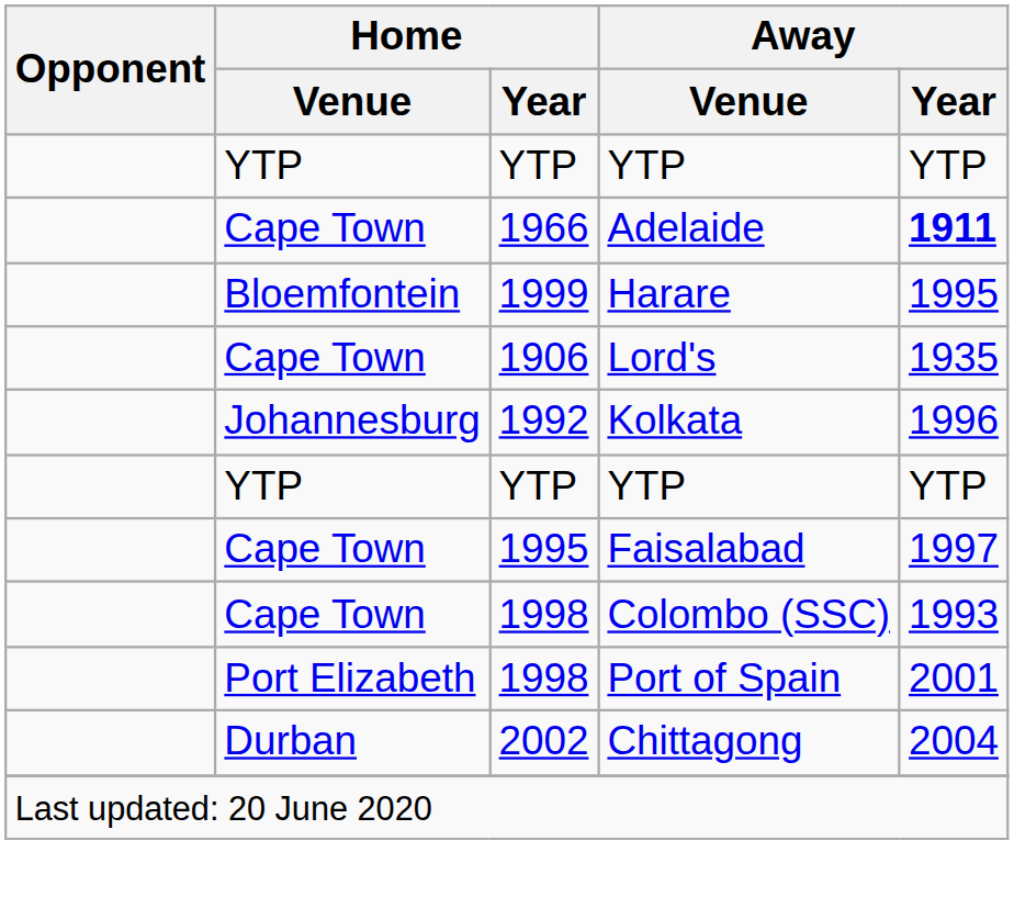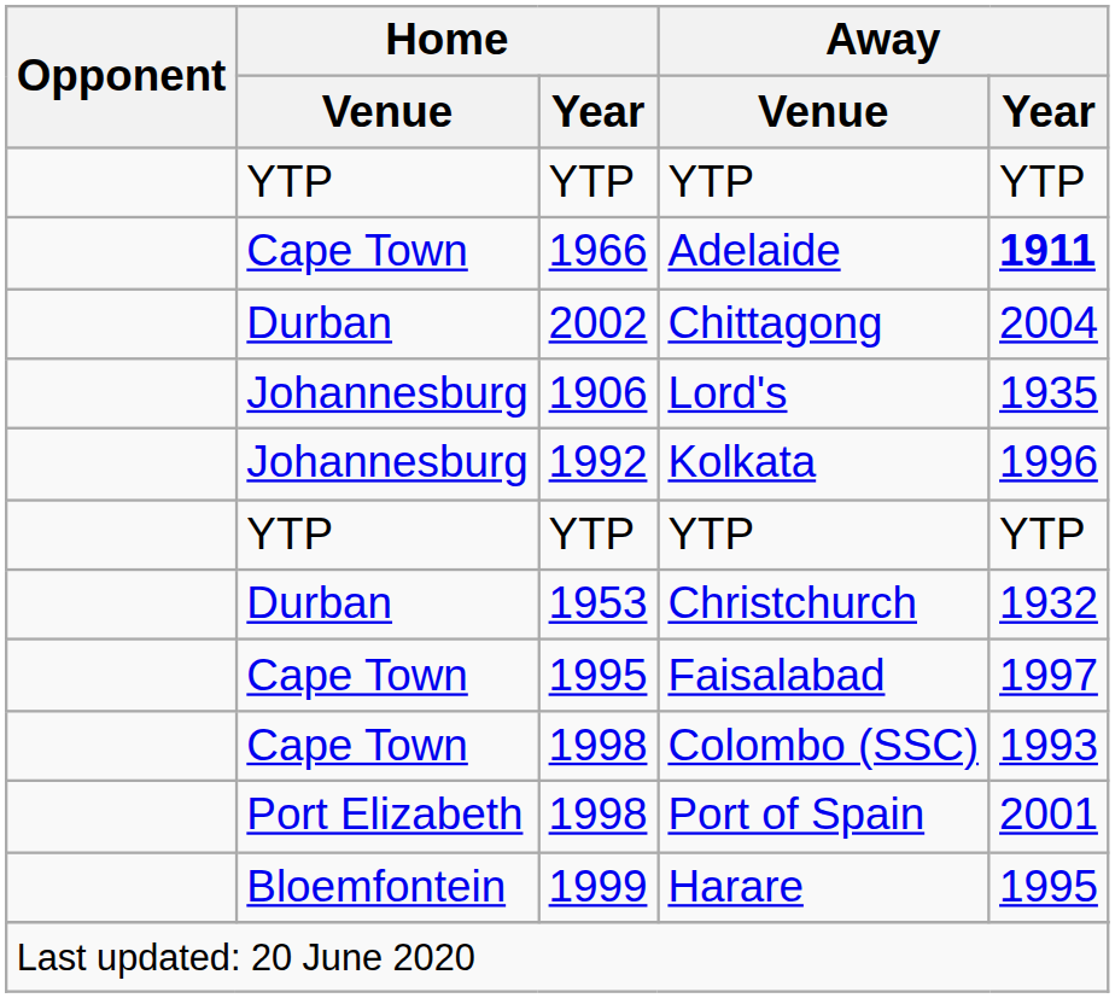rows swapped: Chittagong <-> Harare
Lord's | Home / Venue: Cape Town -> Johannesburg
+ row: Durban | 1953 | Christchurch | 1932
